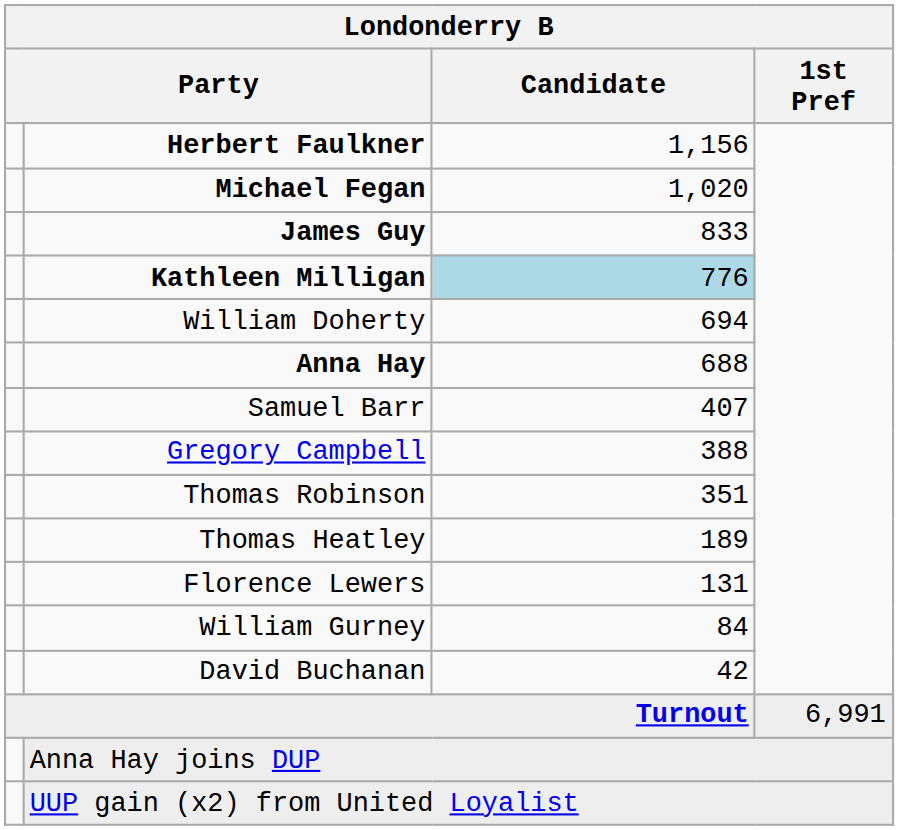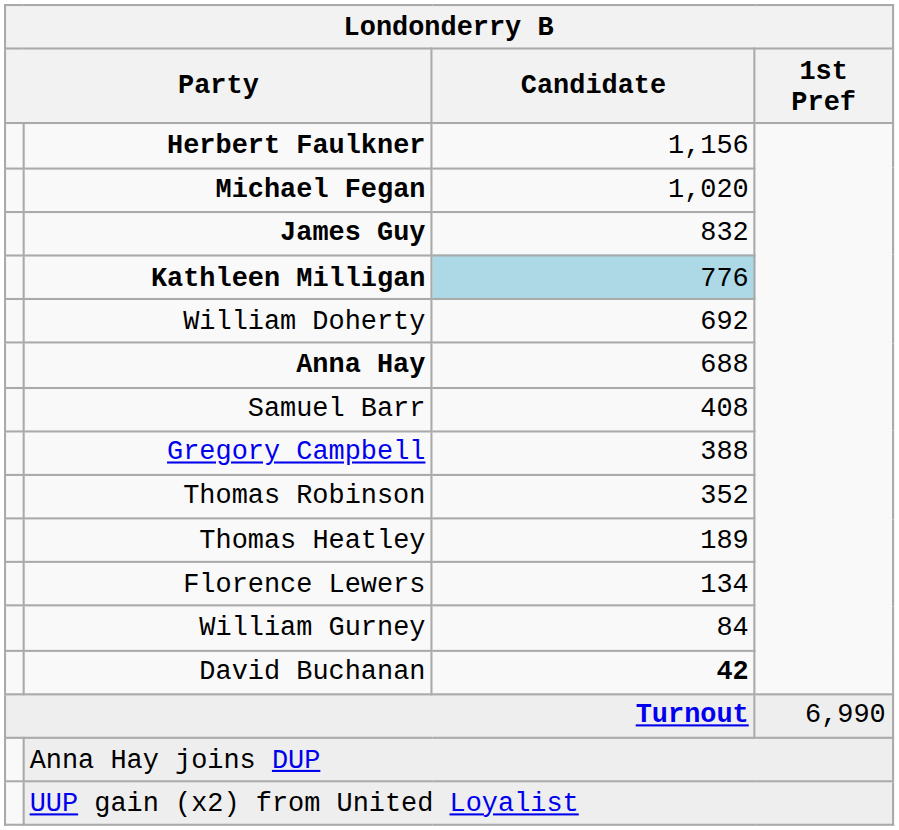James Guy | Candidate: 833 -> 832
William Doherty | Candidate: 694 -> 692
Samuel Barr | Candidate: 407 -> 408
Thomas Robinson | Candidate: 351 -> 352
Florence Lewers | Candidate: 131 -> 134
David Buchanan | Candidate: normal -> bold
Turnout | 1st Pref: 6,991 -> 6,990
